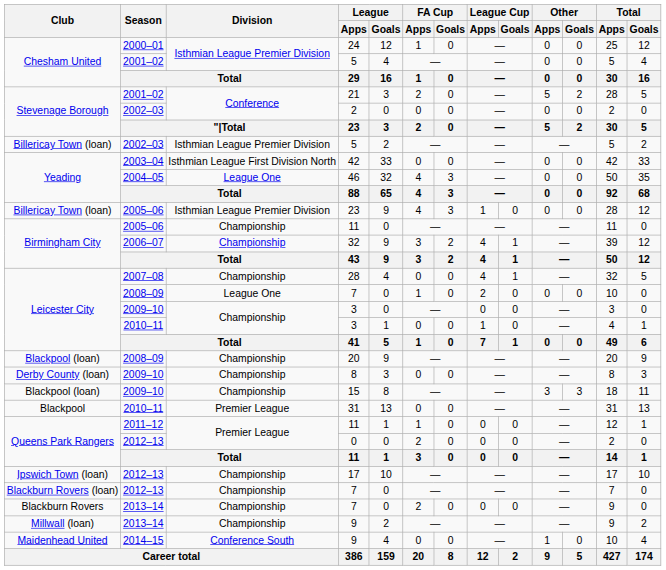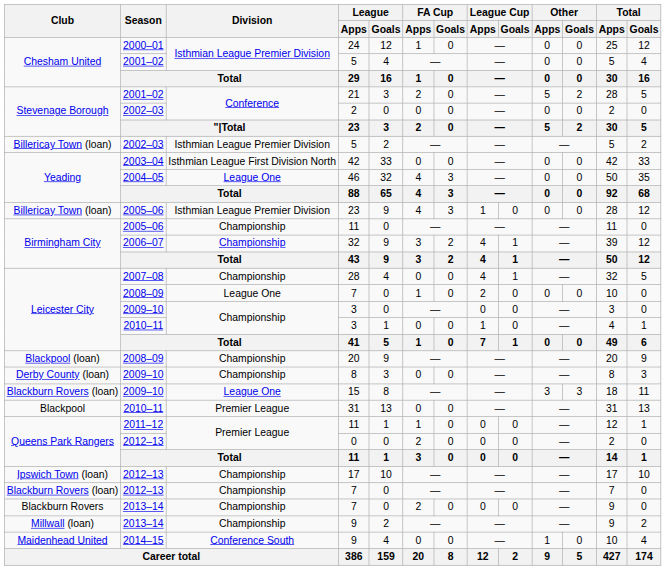15 | Club: Blackpool (loan) -> Blackburn Rovers (loan)
15 | Division: Championship -> League One
